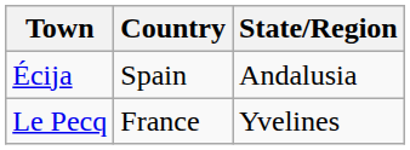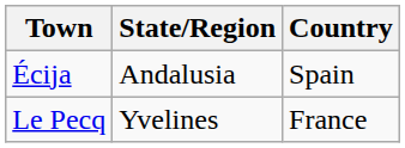columns swapped: State/Region <-> Country
